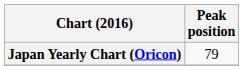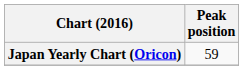Japan Yearly Chart (Oricon) | Peak position: 79 -> 59
